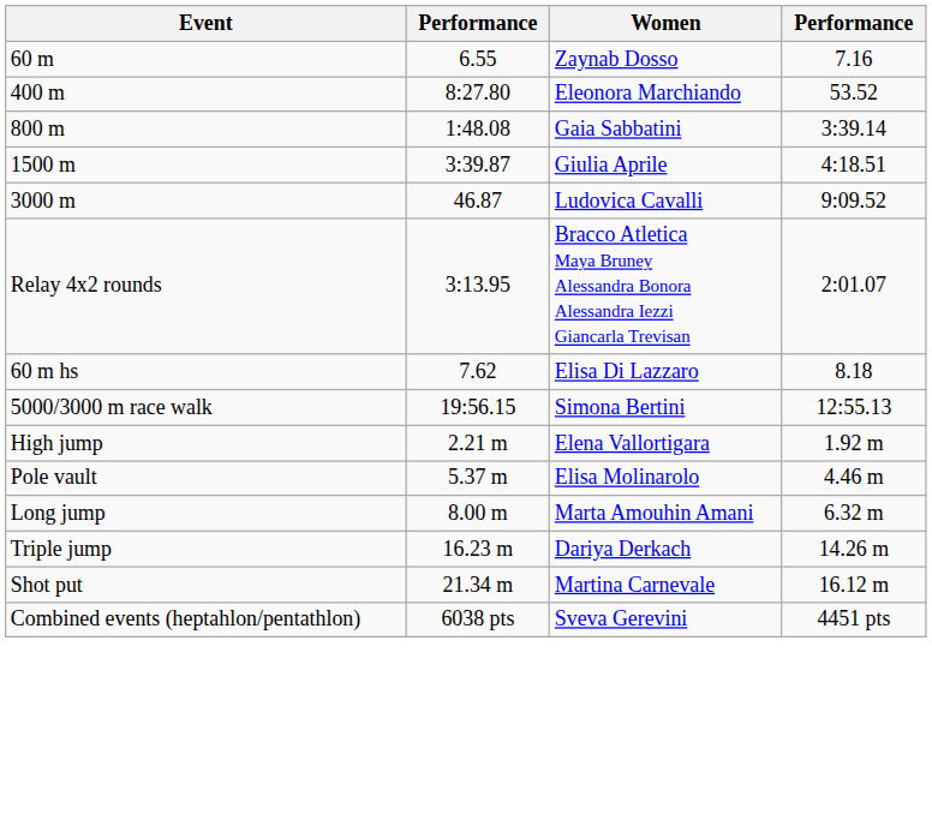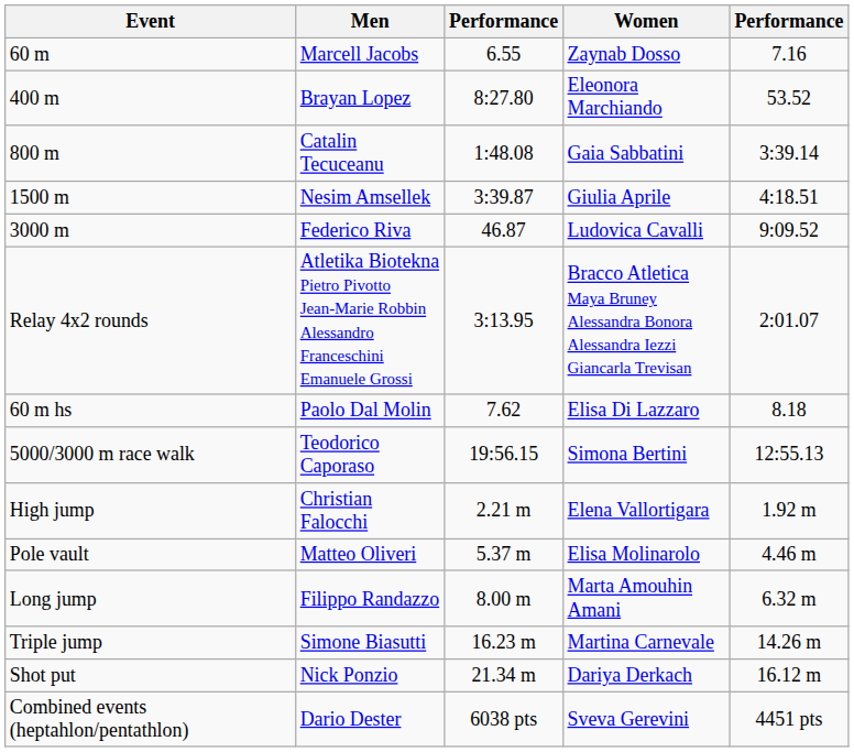+ column: Men | Marcell Jacobs | Brayan Lopez | Catalin Tecuceanu | Nesim Amsellek | Federico Riva | Atletika Biotekna Pietro Pivotto Jean-Marie Robbin Alessandro Franceschini Emanuele Grossi | Paolo Dal Molin | Teodorico Caporaso | Christian Falocchi | Matteo Oliveri | Filippo Randazzo | Simone Biasutti | Nick Ponzio | Dario Dester
Triple jump | Women: Dariya Derkach -> Martina Carnevale
Shot put | Women: Martina Carnevale -> Dariya Derkach
